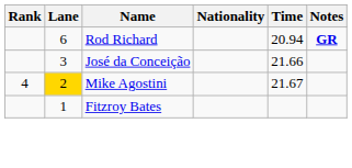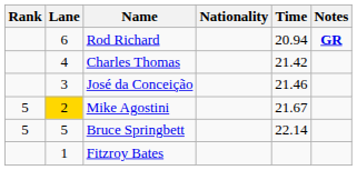+ row: 4 | Charles Thomas | 21.42
José da Conceição | Time: 21.66 -> 21.46
Mike Agostini | Rank: 4 -> 5
+ row: 5 | 5 | Bruce Springbett | 22.14
